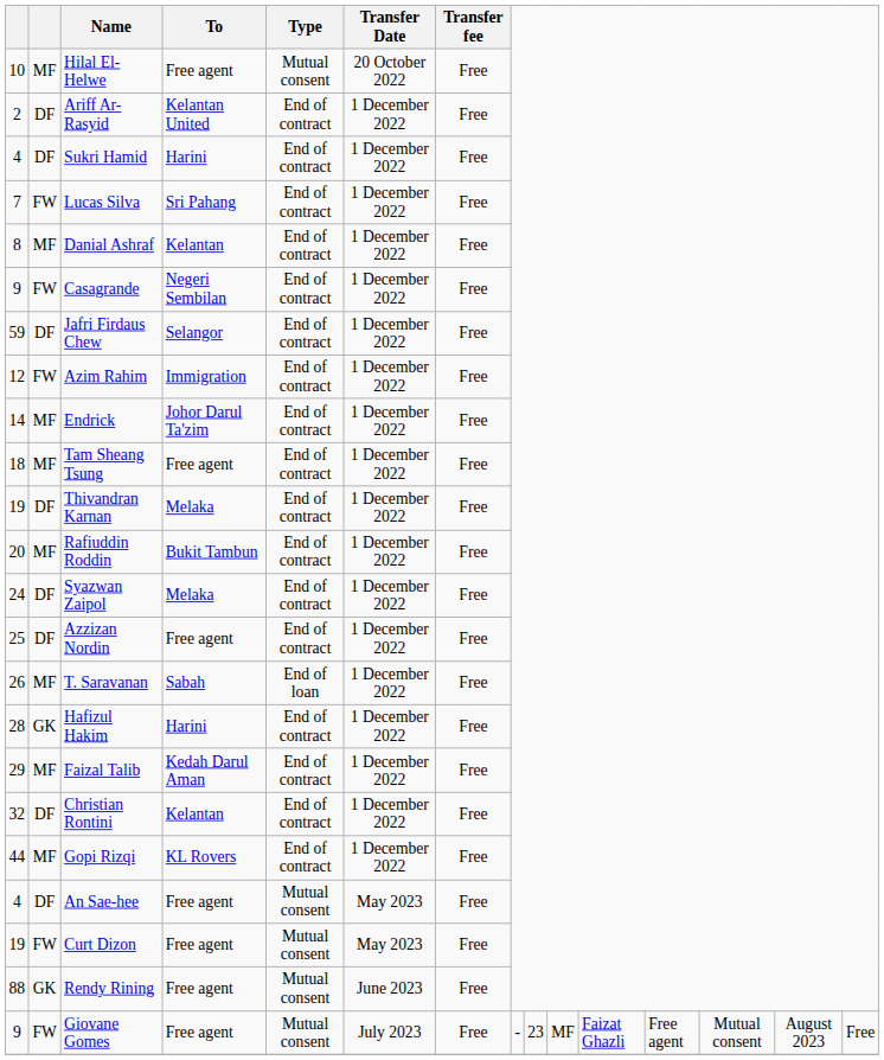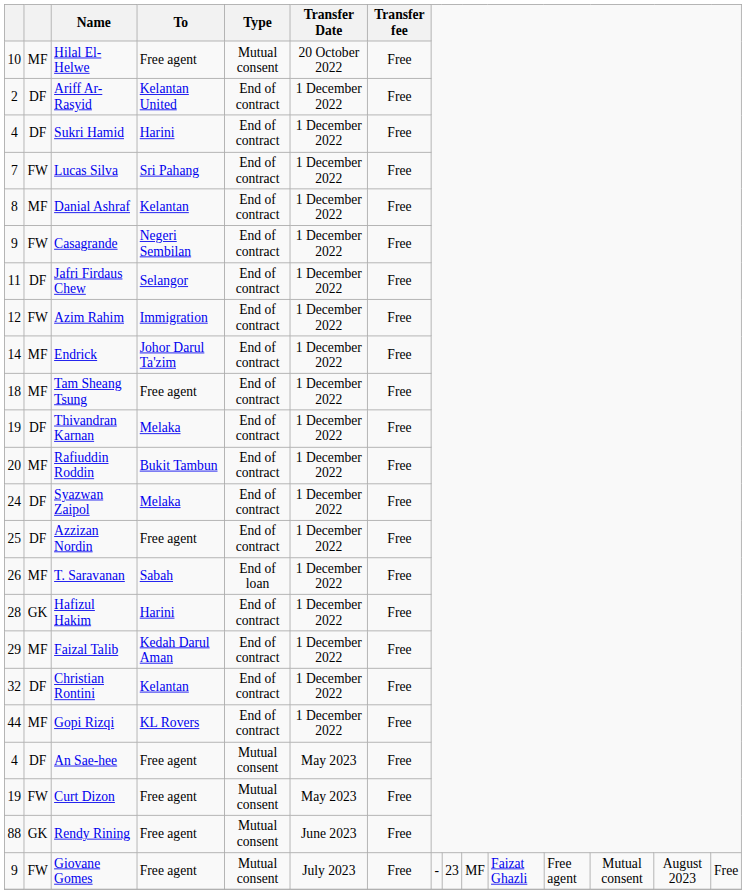Jafri Firdaus Chew | column 1: 59 -> 11
